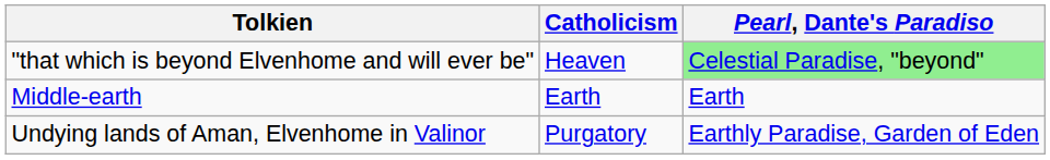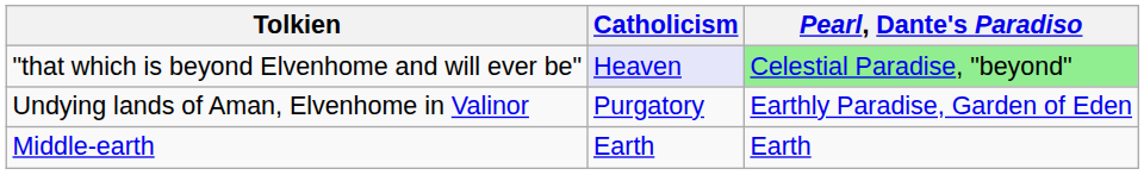"that which is beyond Elvenhome and will ever be" | Catholicism: no background -> lavender background
rows swapped: Undying lands of Aman, Elvenhome in Valinor <-> Middle-earth
